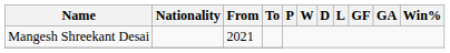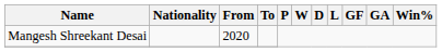Mangesh Shreekant Desai | From: 2021 -> 2020
